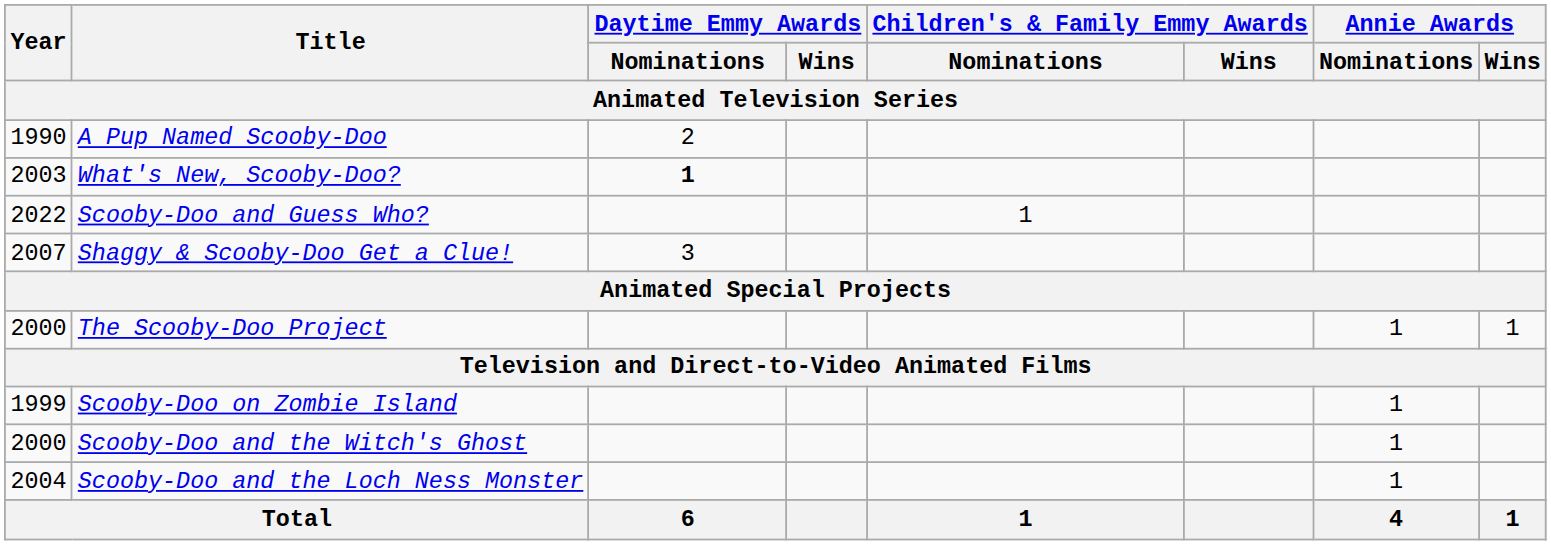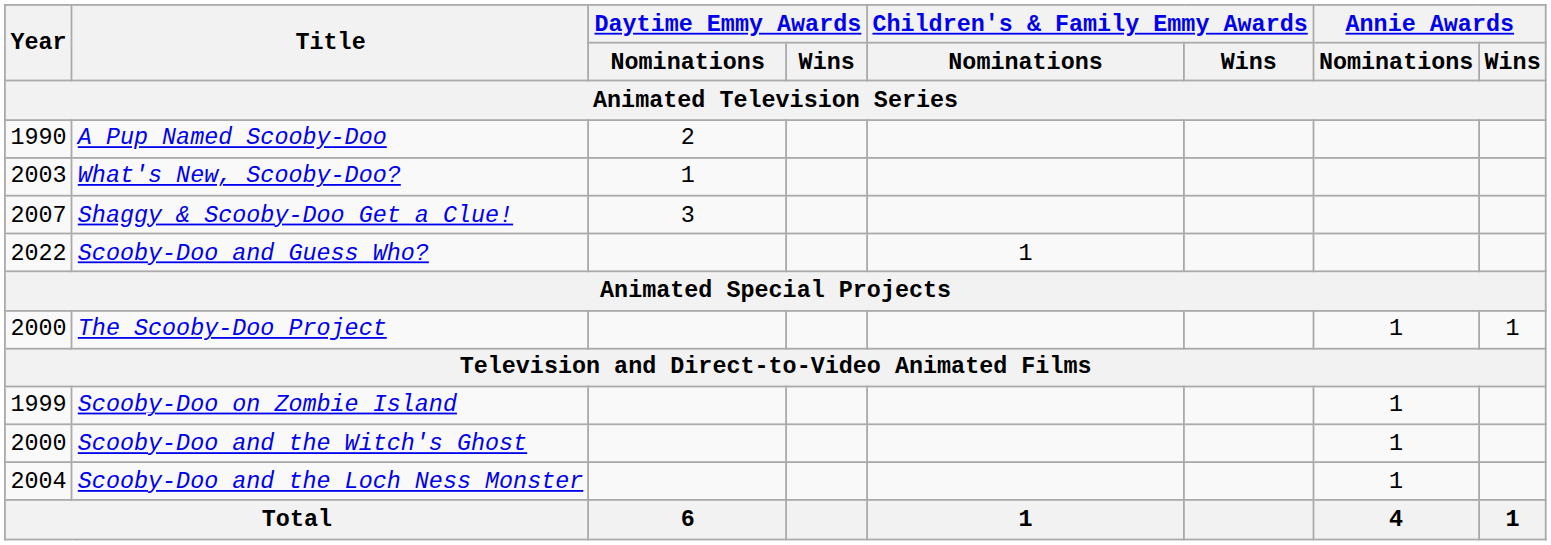What's New, Scooby-Doo? | Daytime Emmy Awards / Nominations: bold -> normal
rows swapped: Shaggy & Scooby-Doo Get a Clue! <-> Scooby-Doo and Guess Who?
